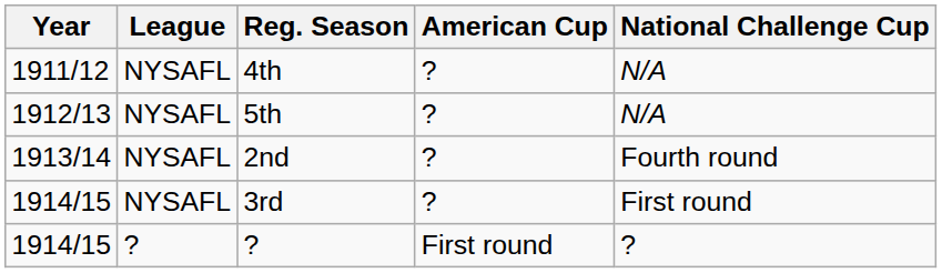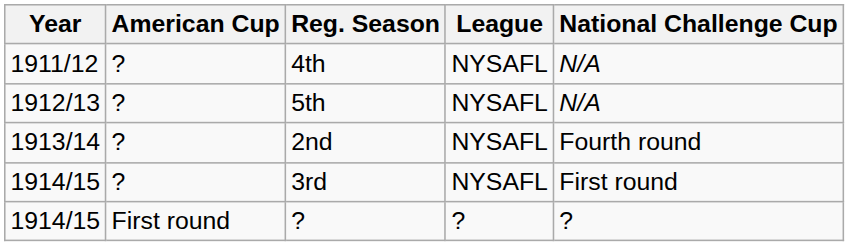columns swapped: League <-> American Cup
